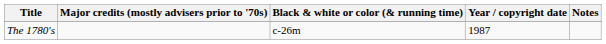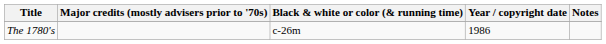The 1780's | Year / copyright date: 1987 -> 1986
